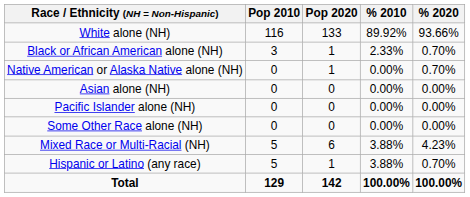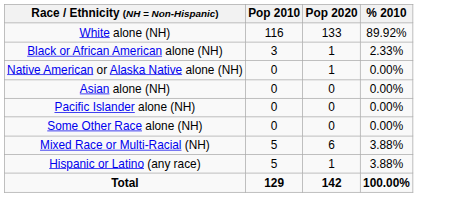- column: % 2020 | 93.66% | 0.70% | 0.70% | 0.00% | 0.00% | 0.00% | 4.23% | 0.70% | 100.00%
